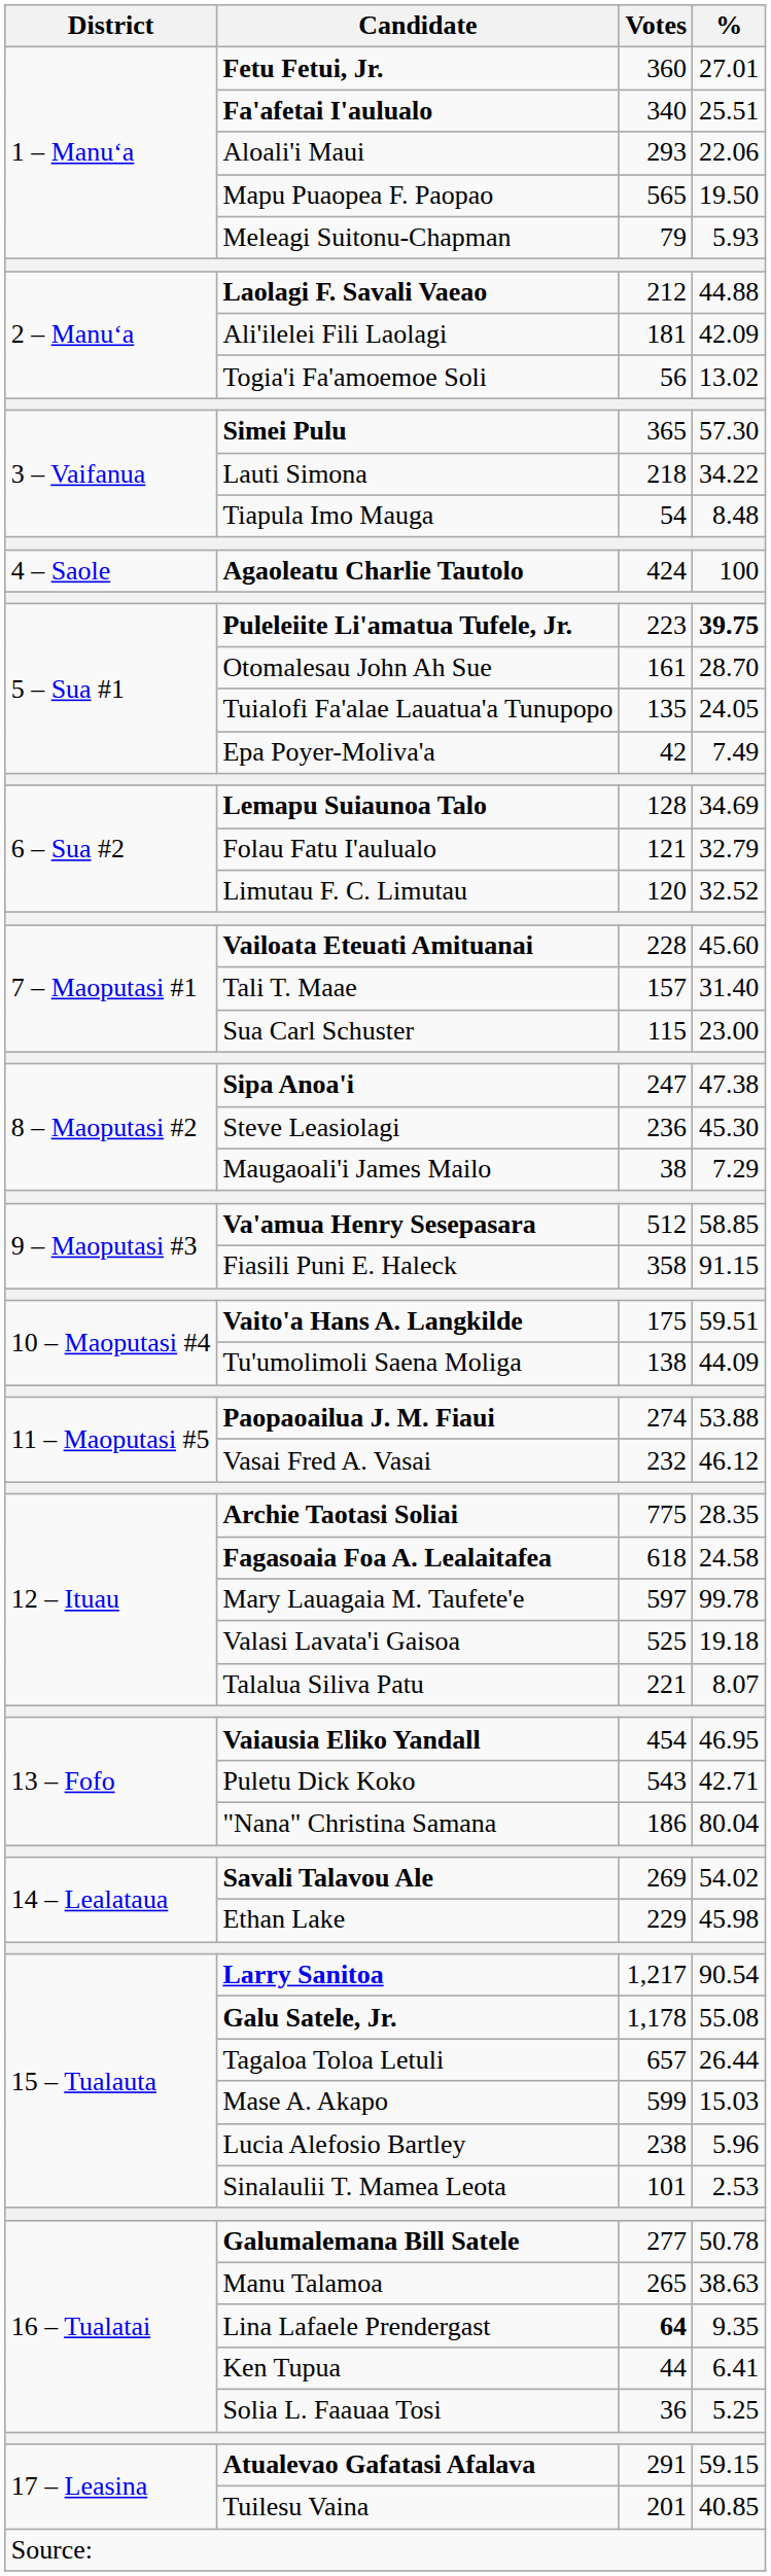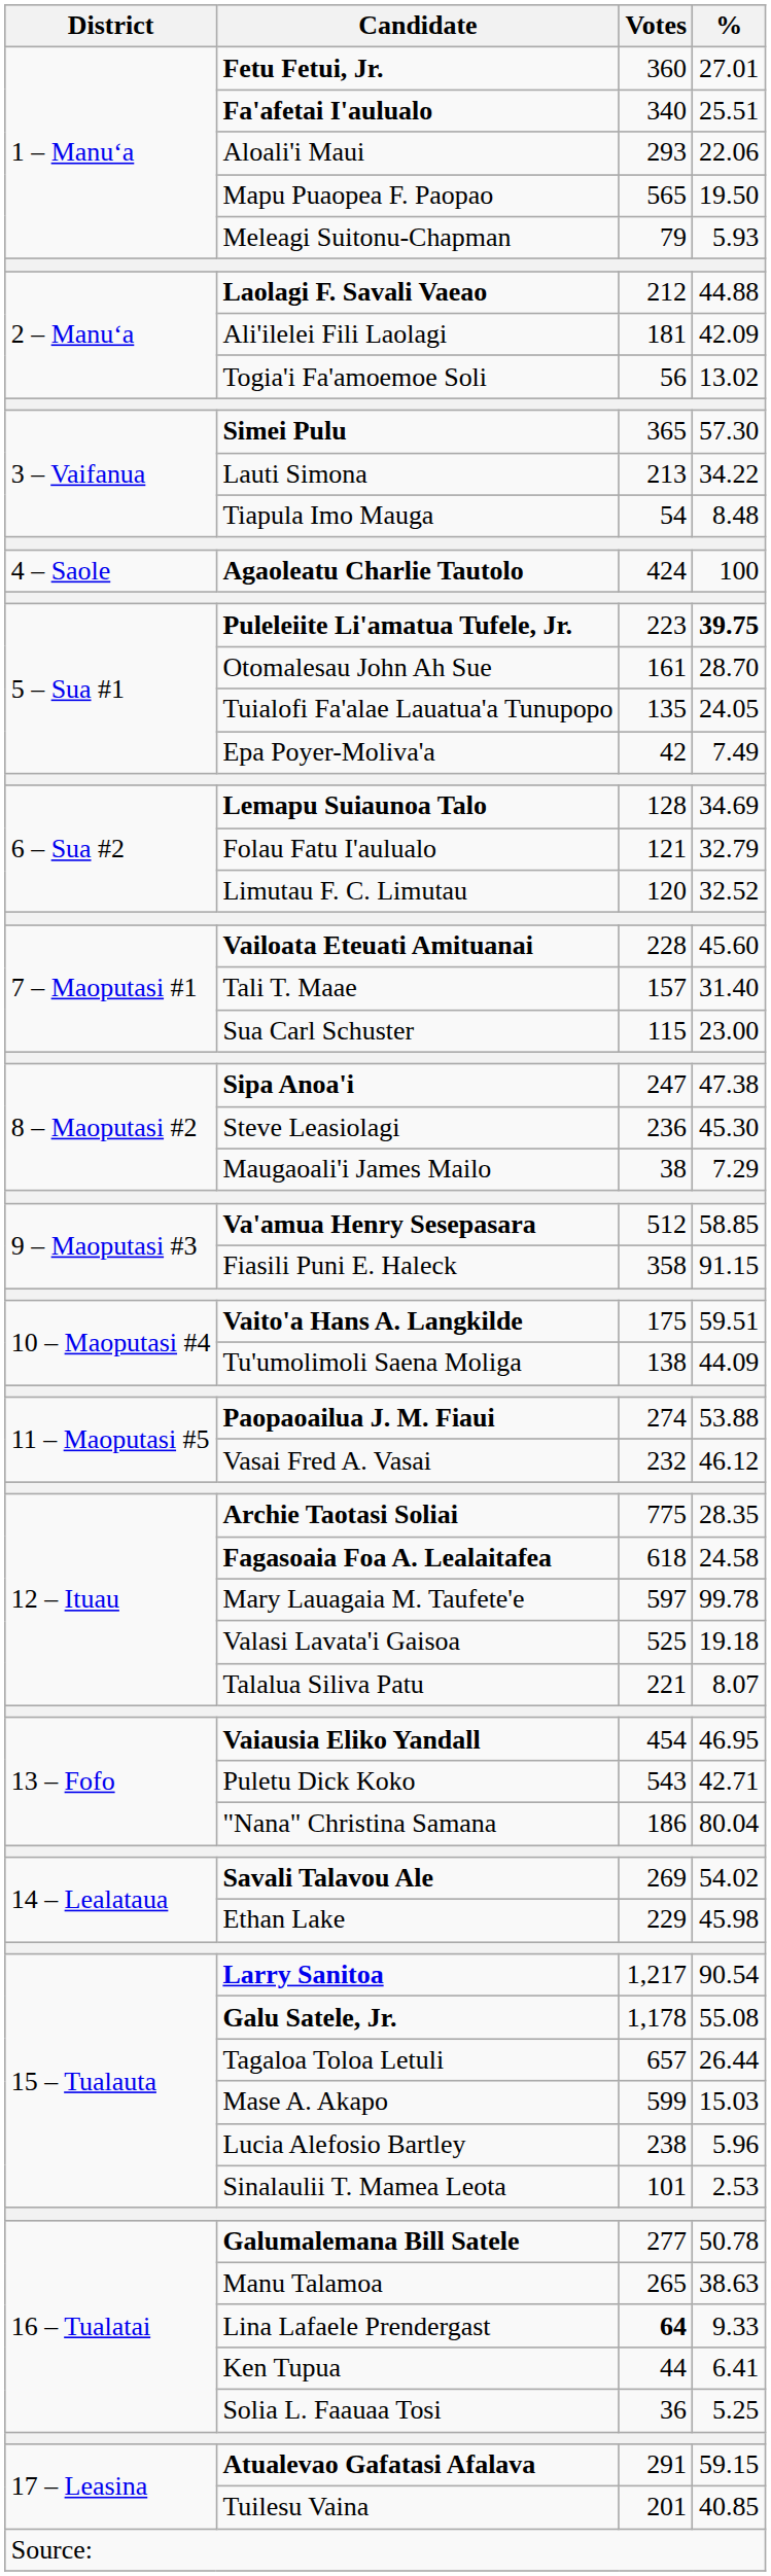Lauti Simona | Votes: 218 -> 213
Lina Lafaele Prendergast | %: 9.35 -> 9.33
